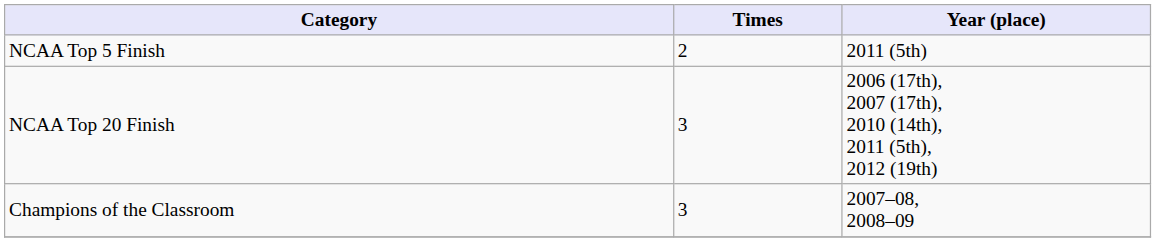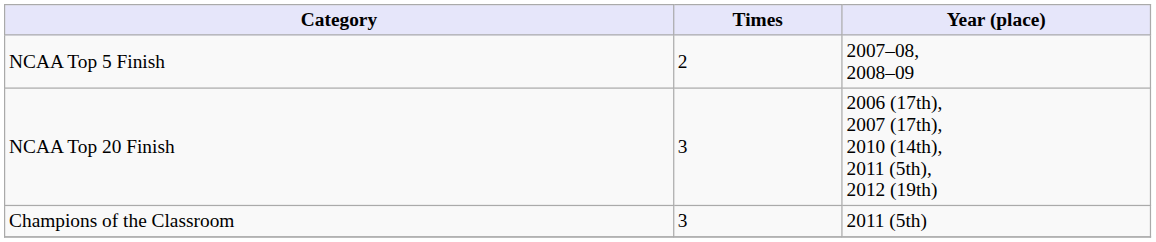NCAA Top 5 Finish | Year (place): 2011 (5th) -> 2007–08, 2008–09
Champions of the Classroom | Year (place): 2007–08, 2008–09 -> 2011 (5th)
